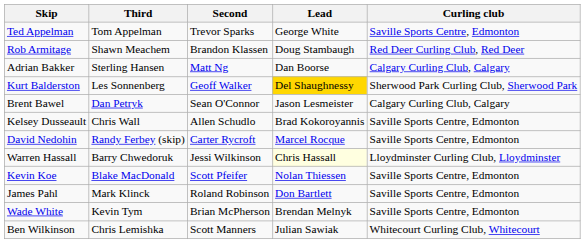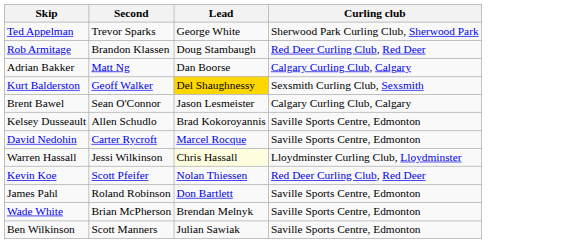- column: Third | Tom Appelman | Shawn Meachem | Sterling Hansen | Les Sonnenberg | Dan Petryk | Chris Wall | Randy Ferbey (skip) | Barry Chwedoruk | Blake MacDonald | Mark Klinck | Kevin Tym | Chris Lemishka
Ted Appelman | Curling club: Saville Sports Centre, Edmonton -> Sherwood Park Curling Club, Sherwood Park
Kurt Balderston | Curling club: Sherwood Park Curling Club, Sherwood Park -> Sexsmith Curling Club, Sexsmith
Kevin Koe | Curling club: Saville Sports Centre, Edmonton -> Red Deer Curling Club, Red Deer
Ben Wilkinson | Curling club: Whitecourt Curling Club, Whitecourt -> Saville Sports Centre, Edmonton
